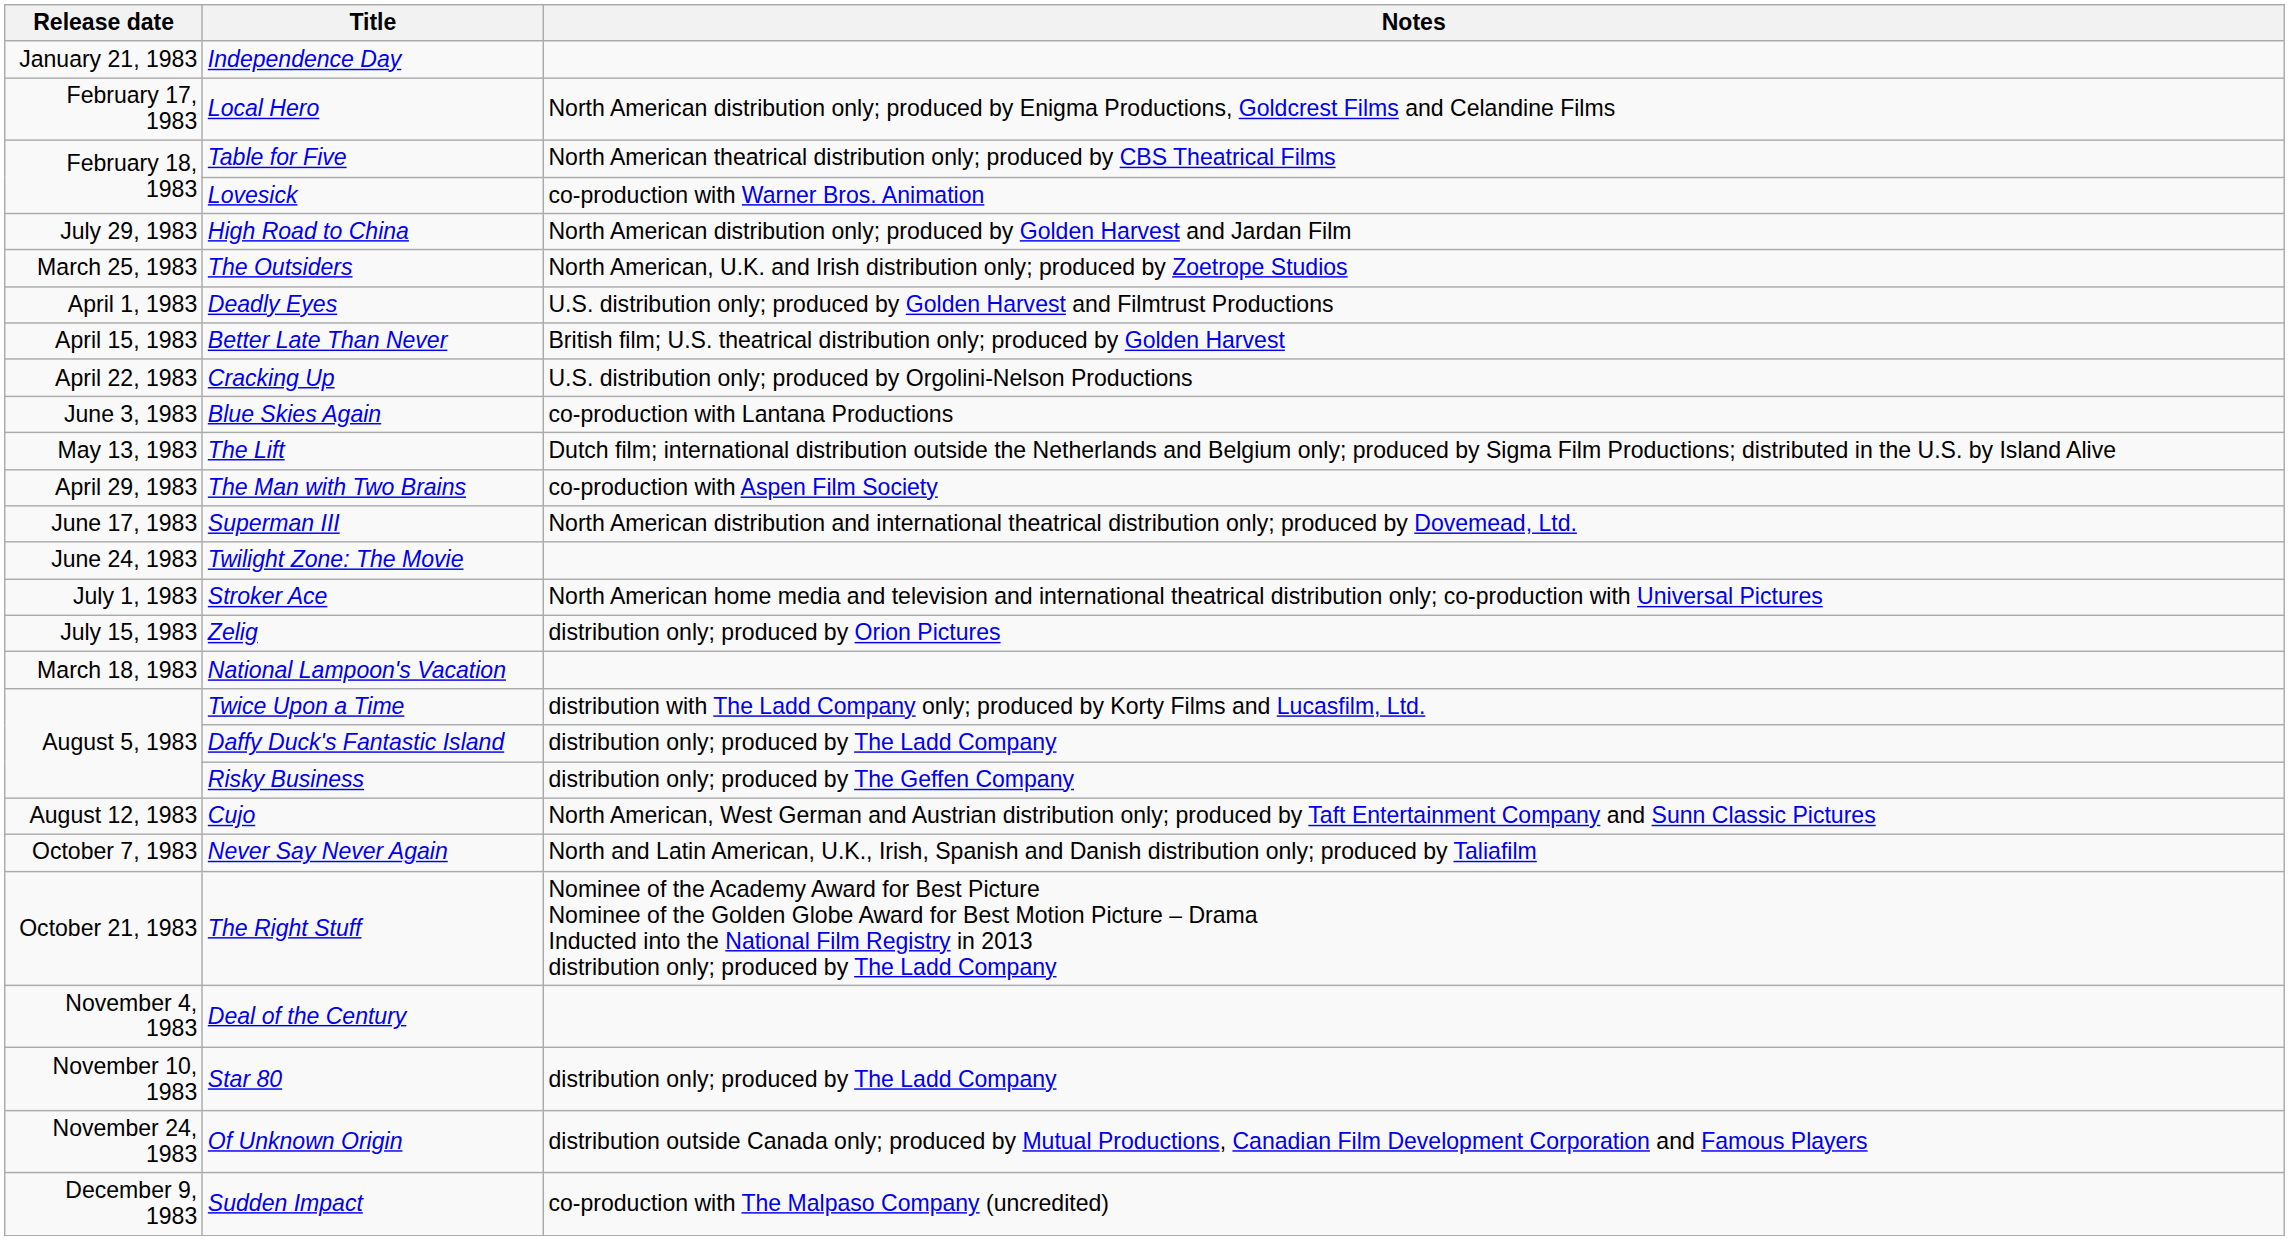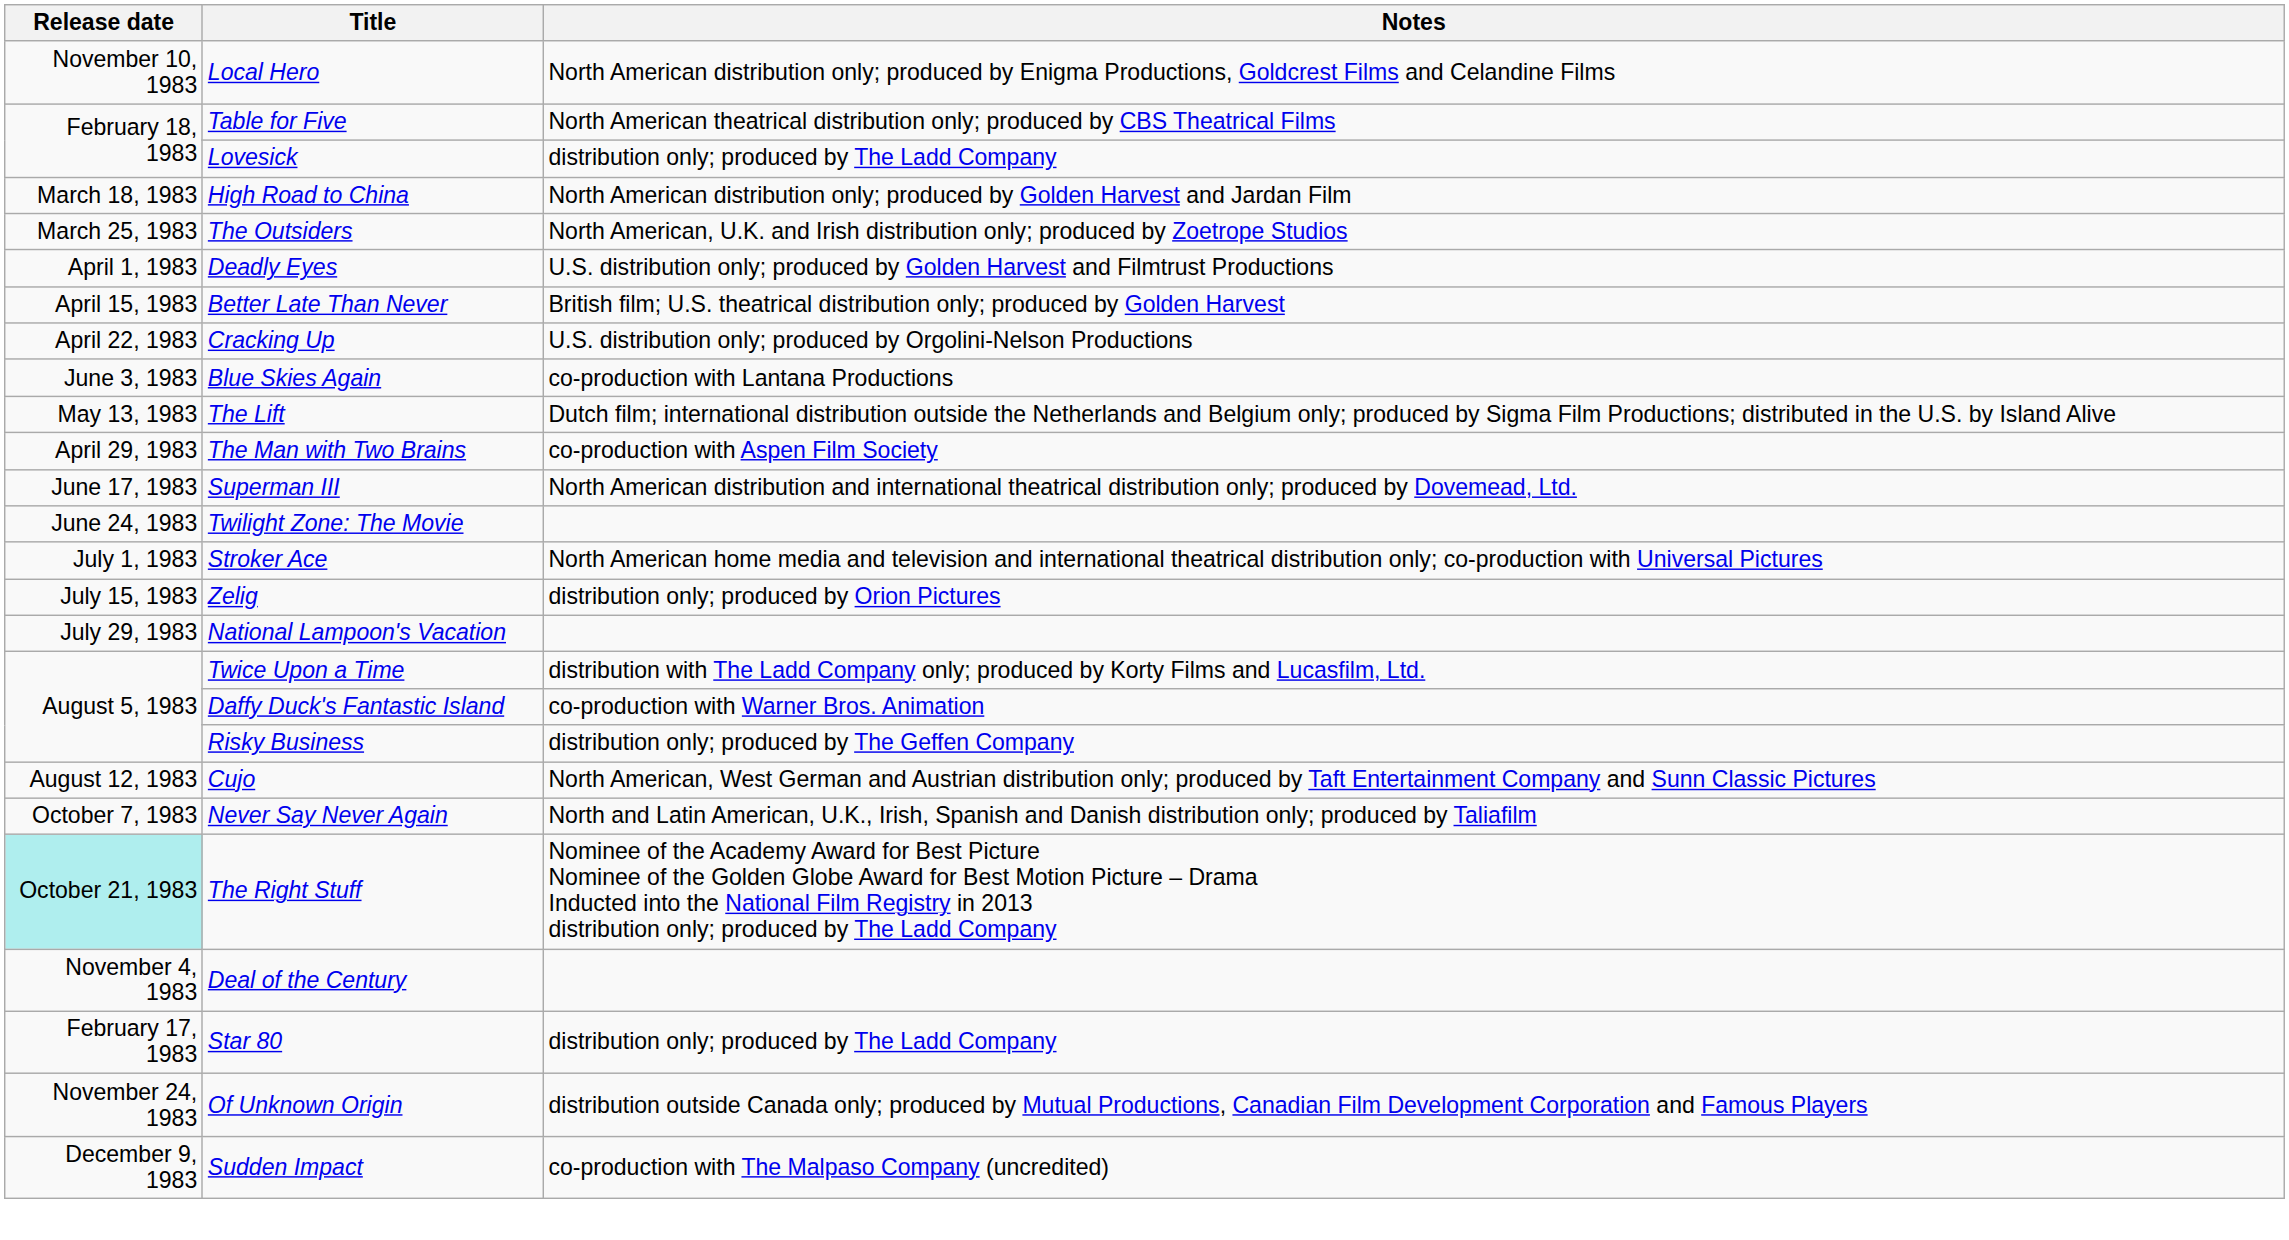- row: January 21, 1983 | Independence Day
Local Hero | Release date: February 17, 1983 -> November 10, 1983
Lovesick | Notes: co-production with Warner Bros. Animation -> distribution only; produced by The Ladd Company
High Road to China | Release date: July 29, 1983 -> March 18, 1983
National Lampoon's Vacation | Release date: March 18, 1983 -> July 29, 1983
Daffy Duck's Fantastic Island | Notes: distribution only; produced by The Ladd Company -> co-production with Warner Bros. Animation
The Right Stuff | Release date: no background -> paleturquoise background
Star 80 | Release date: November 10, 1983 -> February 17, 1983
